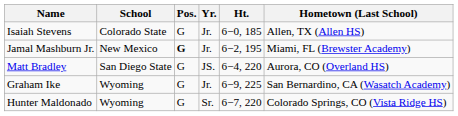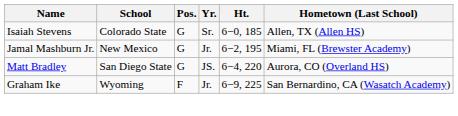Isaiah Stevens | Yr.: Jr. -> Sr.
Jamal Mashburn Jr. | Pos.: bold -> normal
Graham Ike | Pos.: G -> F
- row: Hunter Maldonado | Wyoming | G | Sr. | 6−7, 220 | Colorado Springs, CO (Vista Ridge HS)
